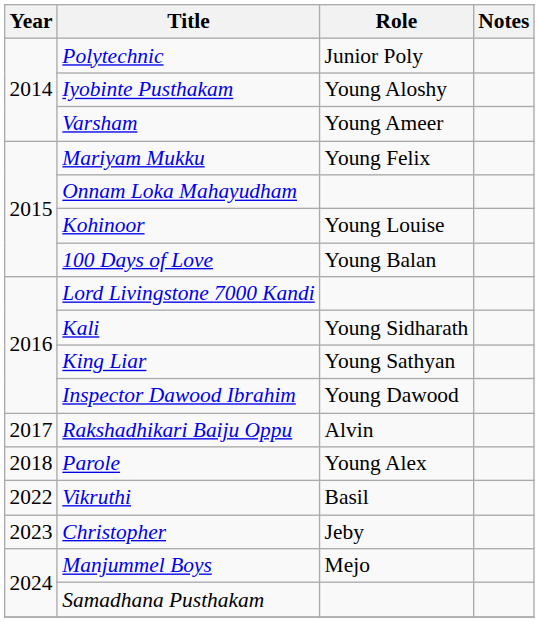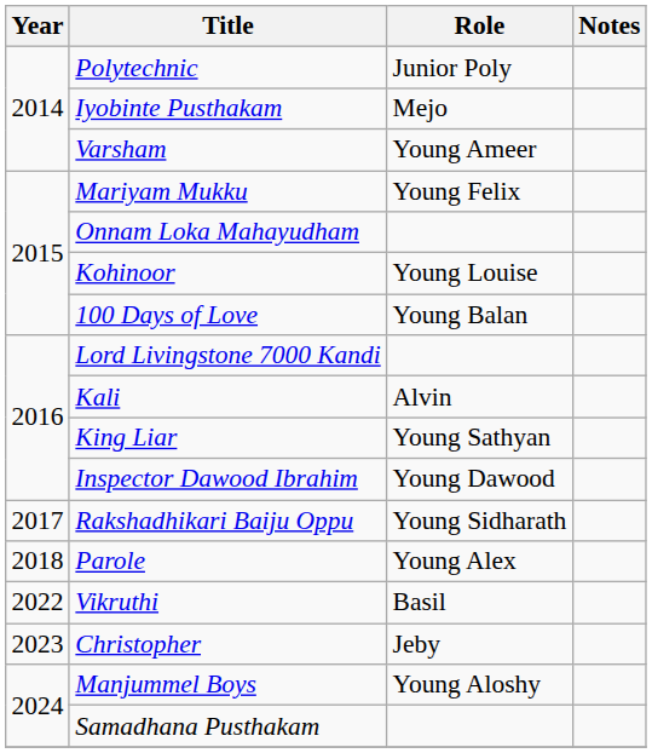Iyobinte Pusthakam | Role: Young Aloshy -> Mejo
Kali | Role: Young Sidharath -> Alvin
Rakshadhikari Baiju Oppu | Role: Alvin -> Young Sidharath
Manjummel Boys | Role: Mejo -> Young Aloshy
